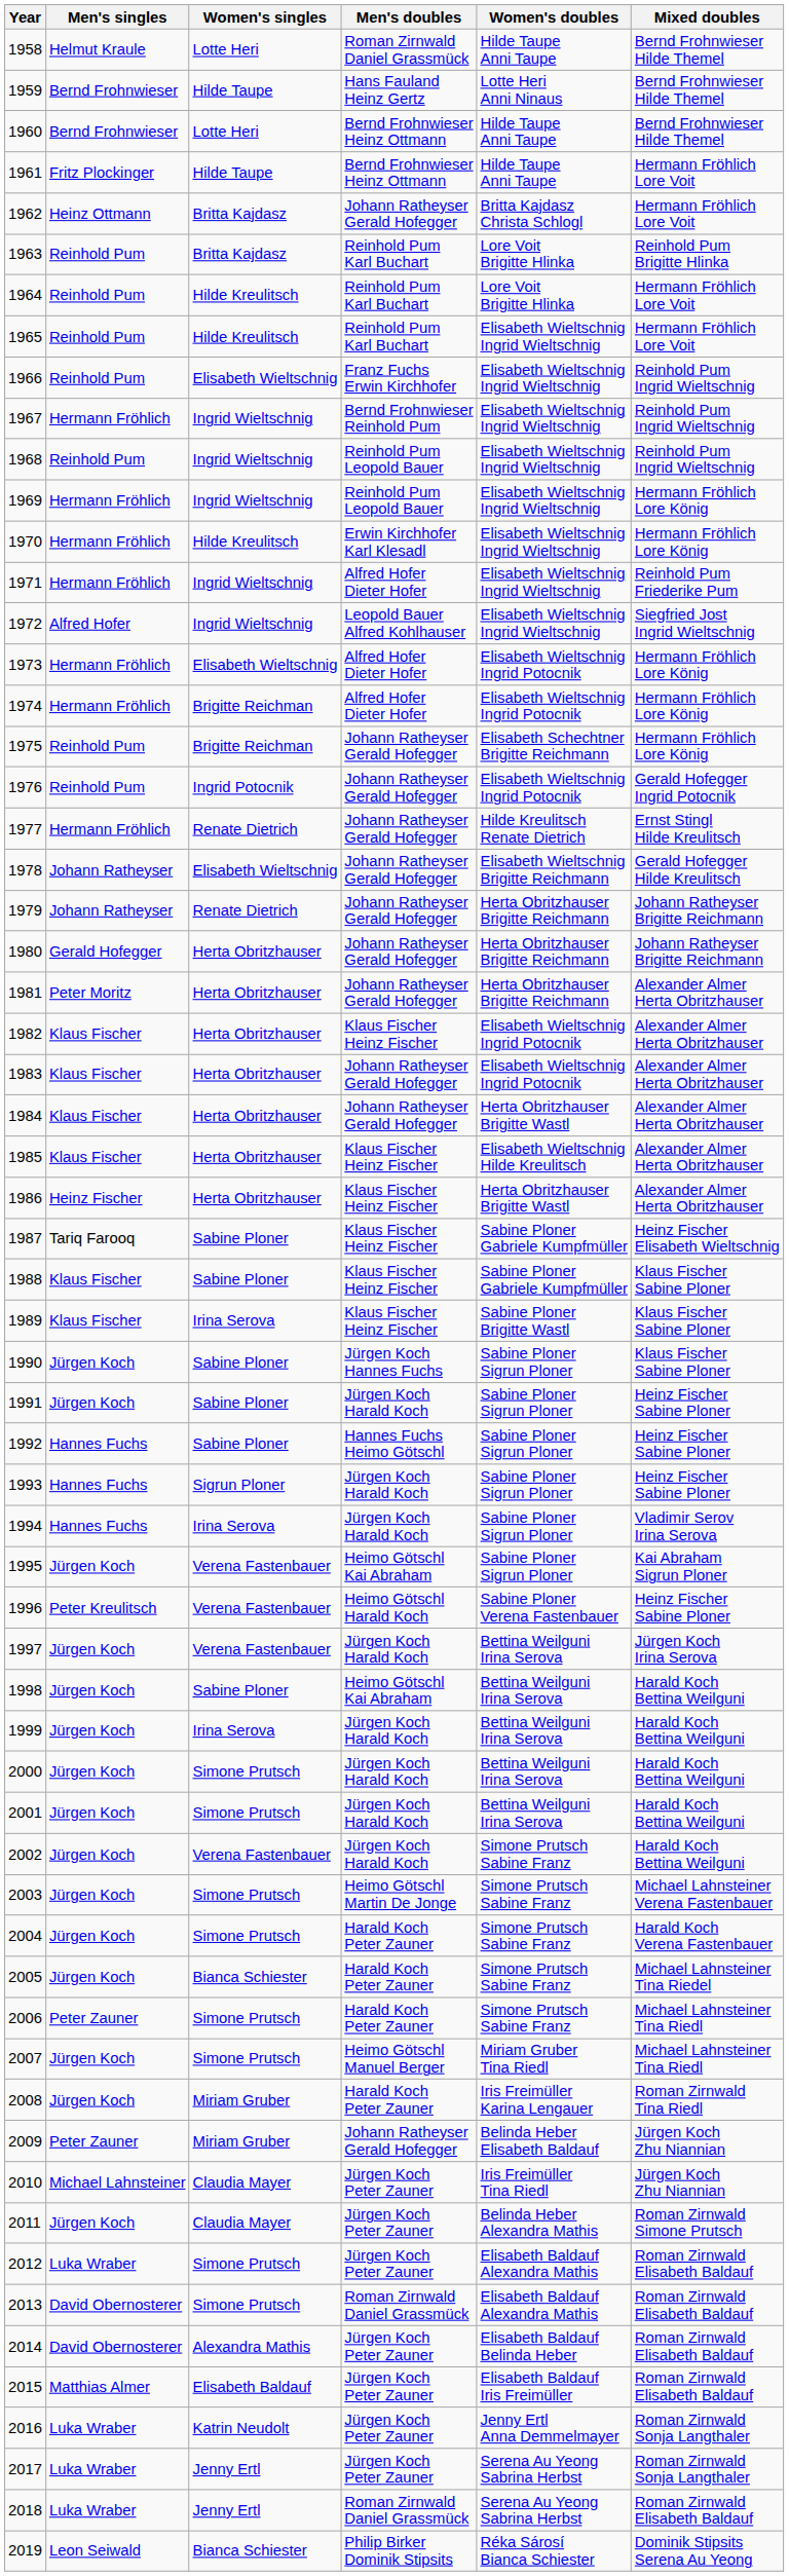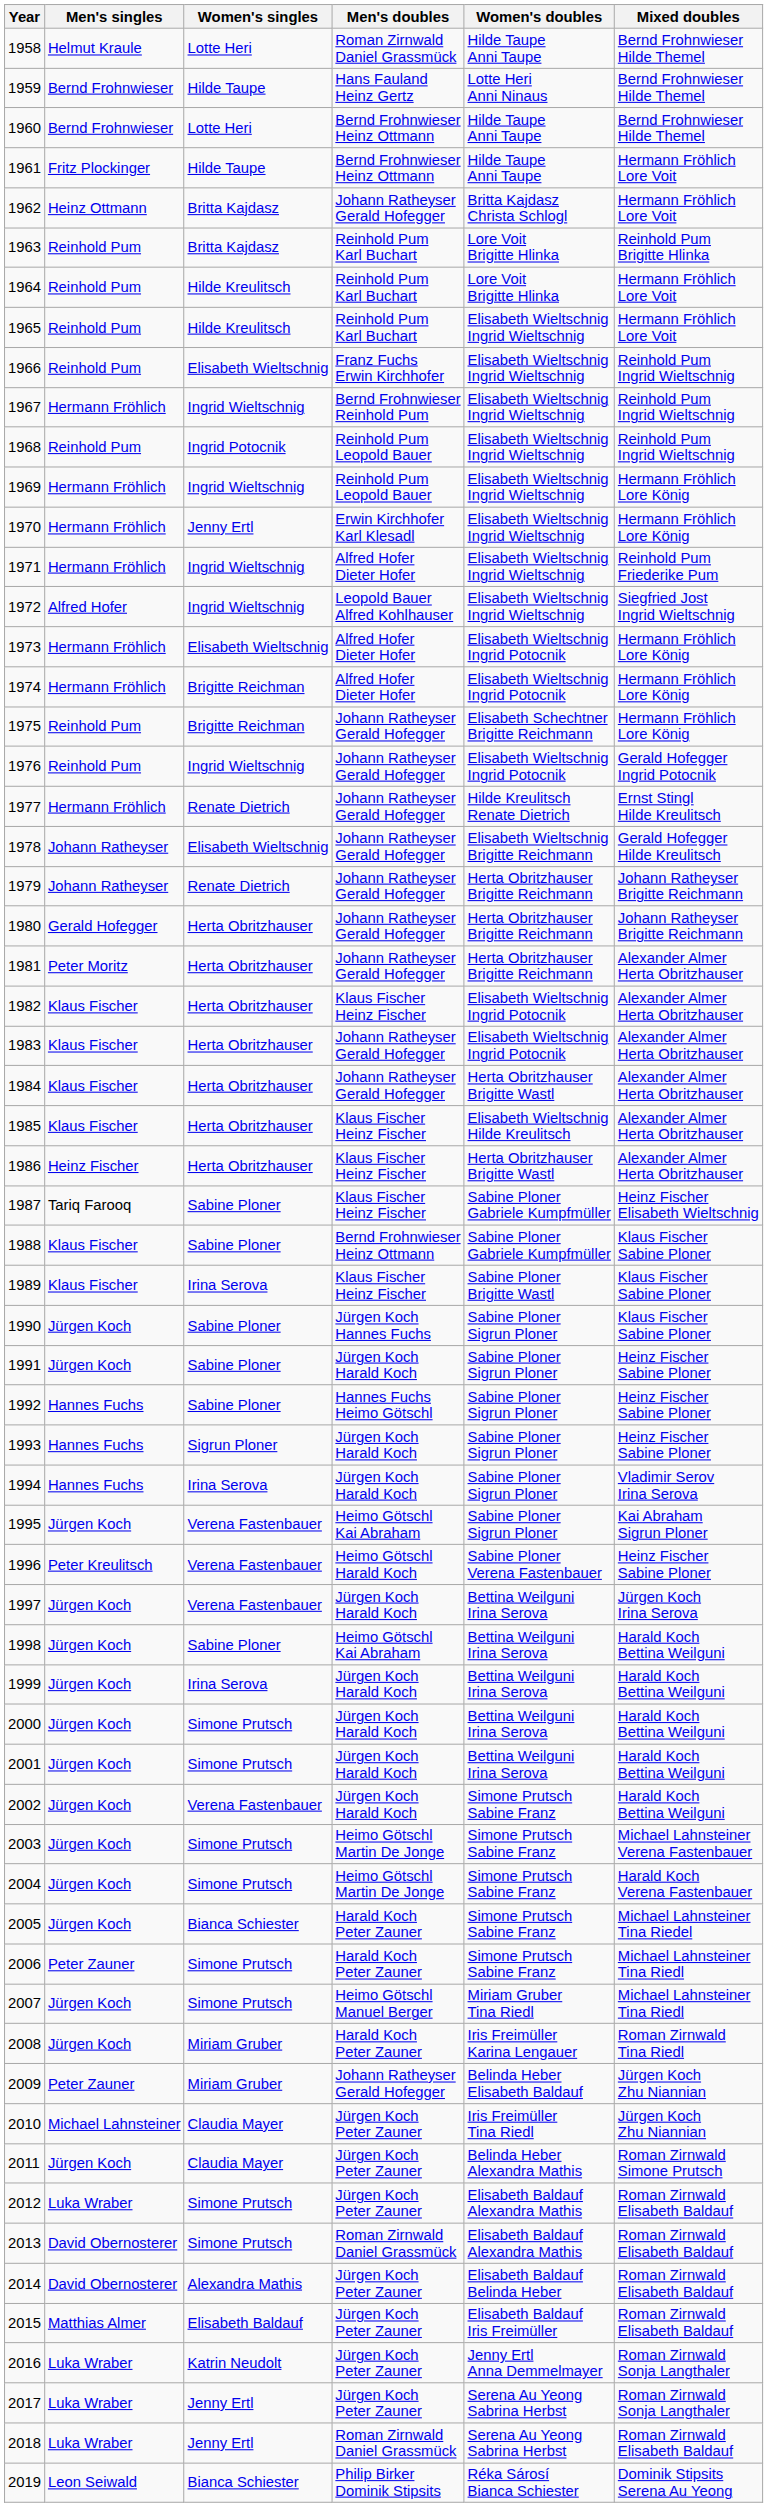1968 | Women's singles: Ingrid Wieltschnig -> Ingrid Potocnik
1970 | Women's singles: Hilde Kreulitsch -> Jenny Ertl
1976 | Women's singles: Ingrid Potocnik -> Ingrid Wieltschnig
1988 | Men's doubles: Klaus Fischer Heinz Fischer -> Bernd Frohnwieser Heinz Ottmann
2004 | Men's doubles: Harald Koch Peter Zauner -> Heimo Götschl Martin De Jonge
